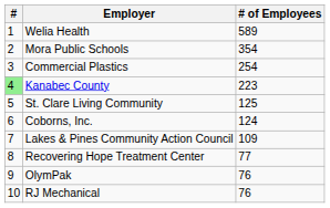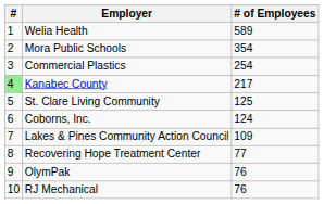Kanabec County | # of Employees: 223 -> 217
